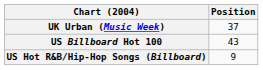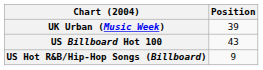UK Urban (Music Week) | Position: 37 -> 39
